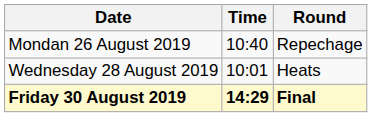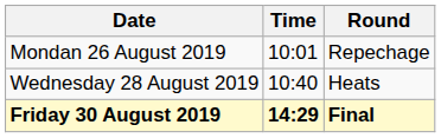Mondan 26 August 2019 | Time: 10:40 -> 10:01
Wednesday 28 August 2019 | Time: 10:01 -> 10:40
